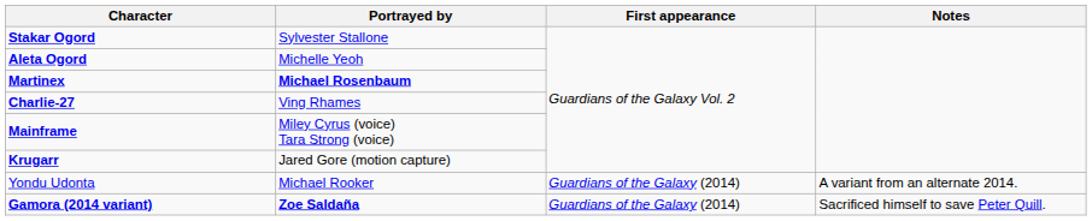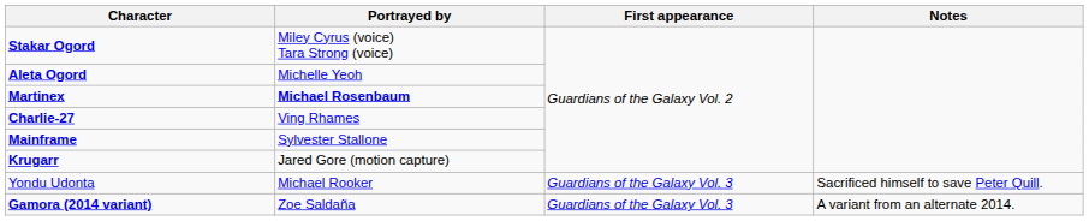Stakar Ogord | Portrayed by: Sylvester Stallone -> Miley Cyrus (voice) Tara Strong (voice)
Mainframe | Portrayed by: Miley Cyrus (voice) Tara Strong (voice) -> Sylvester Stallone
Yondu Udonta | First appearance: Guardians of the Galaxy (2014) -> Guardians of the Galaxy Vol. 3
Yondu Udonta | Notes: A variant from an alternate 2014. -> Sacrificed himself to save Peter Quill.
Gamora (2014 variant) | Portrayed by: bold -> normal
Gamora (2014 variant) | First appearance: Guardians of the Galaxy (2014) -> Guardians of the Galaxy Vol. 3
Gamora (2014 variant) | Notes: Sacrificed himself to save Peter Quill. -> A variant from an alternate 2014.
